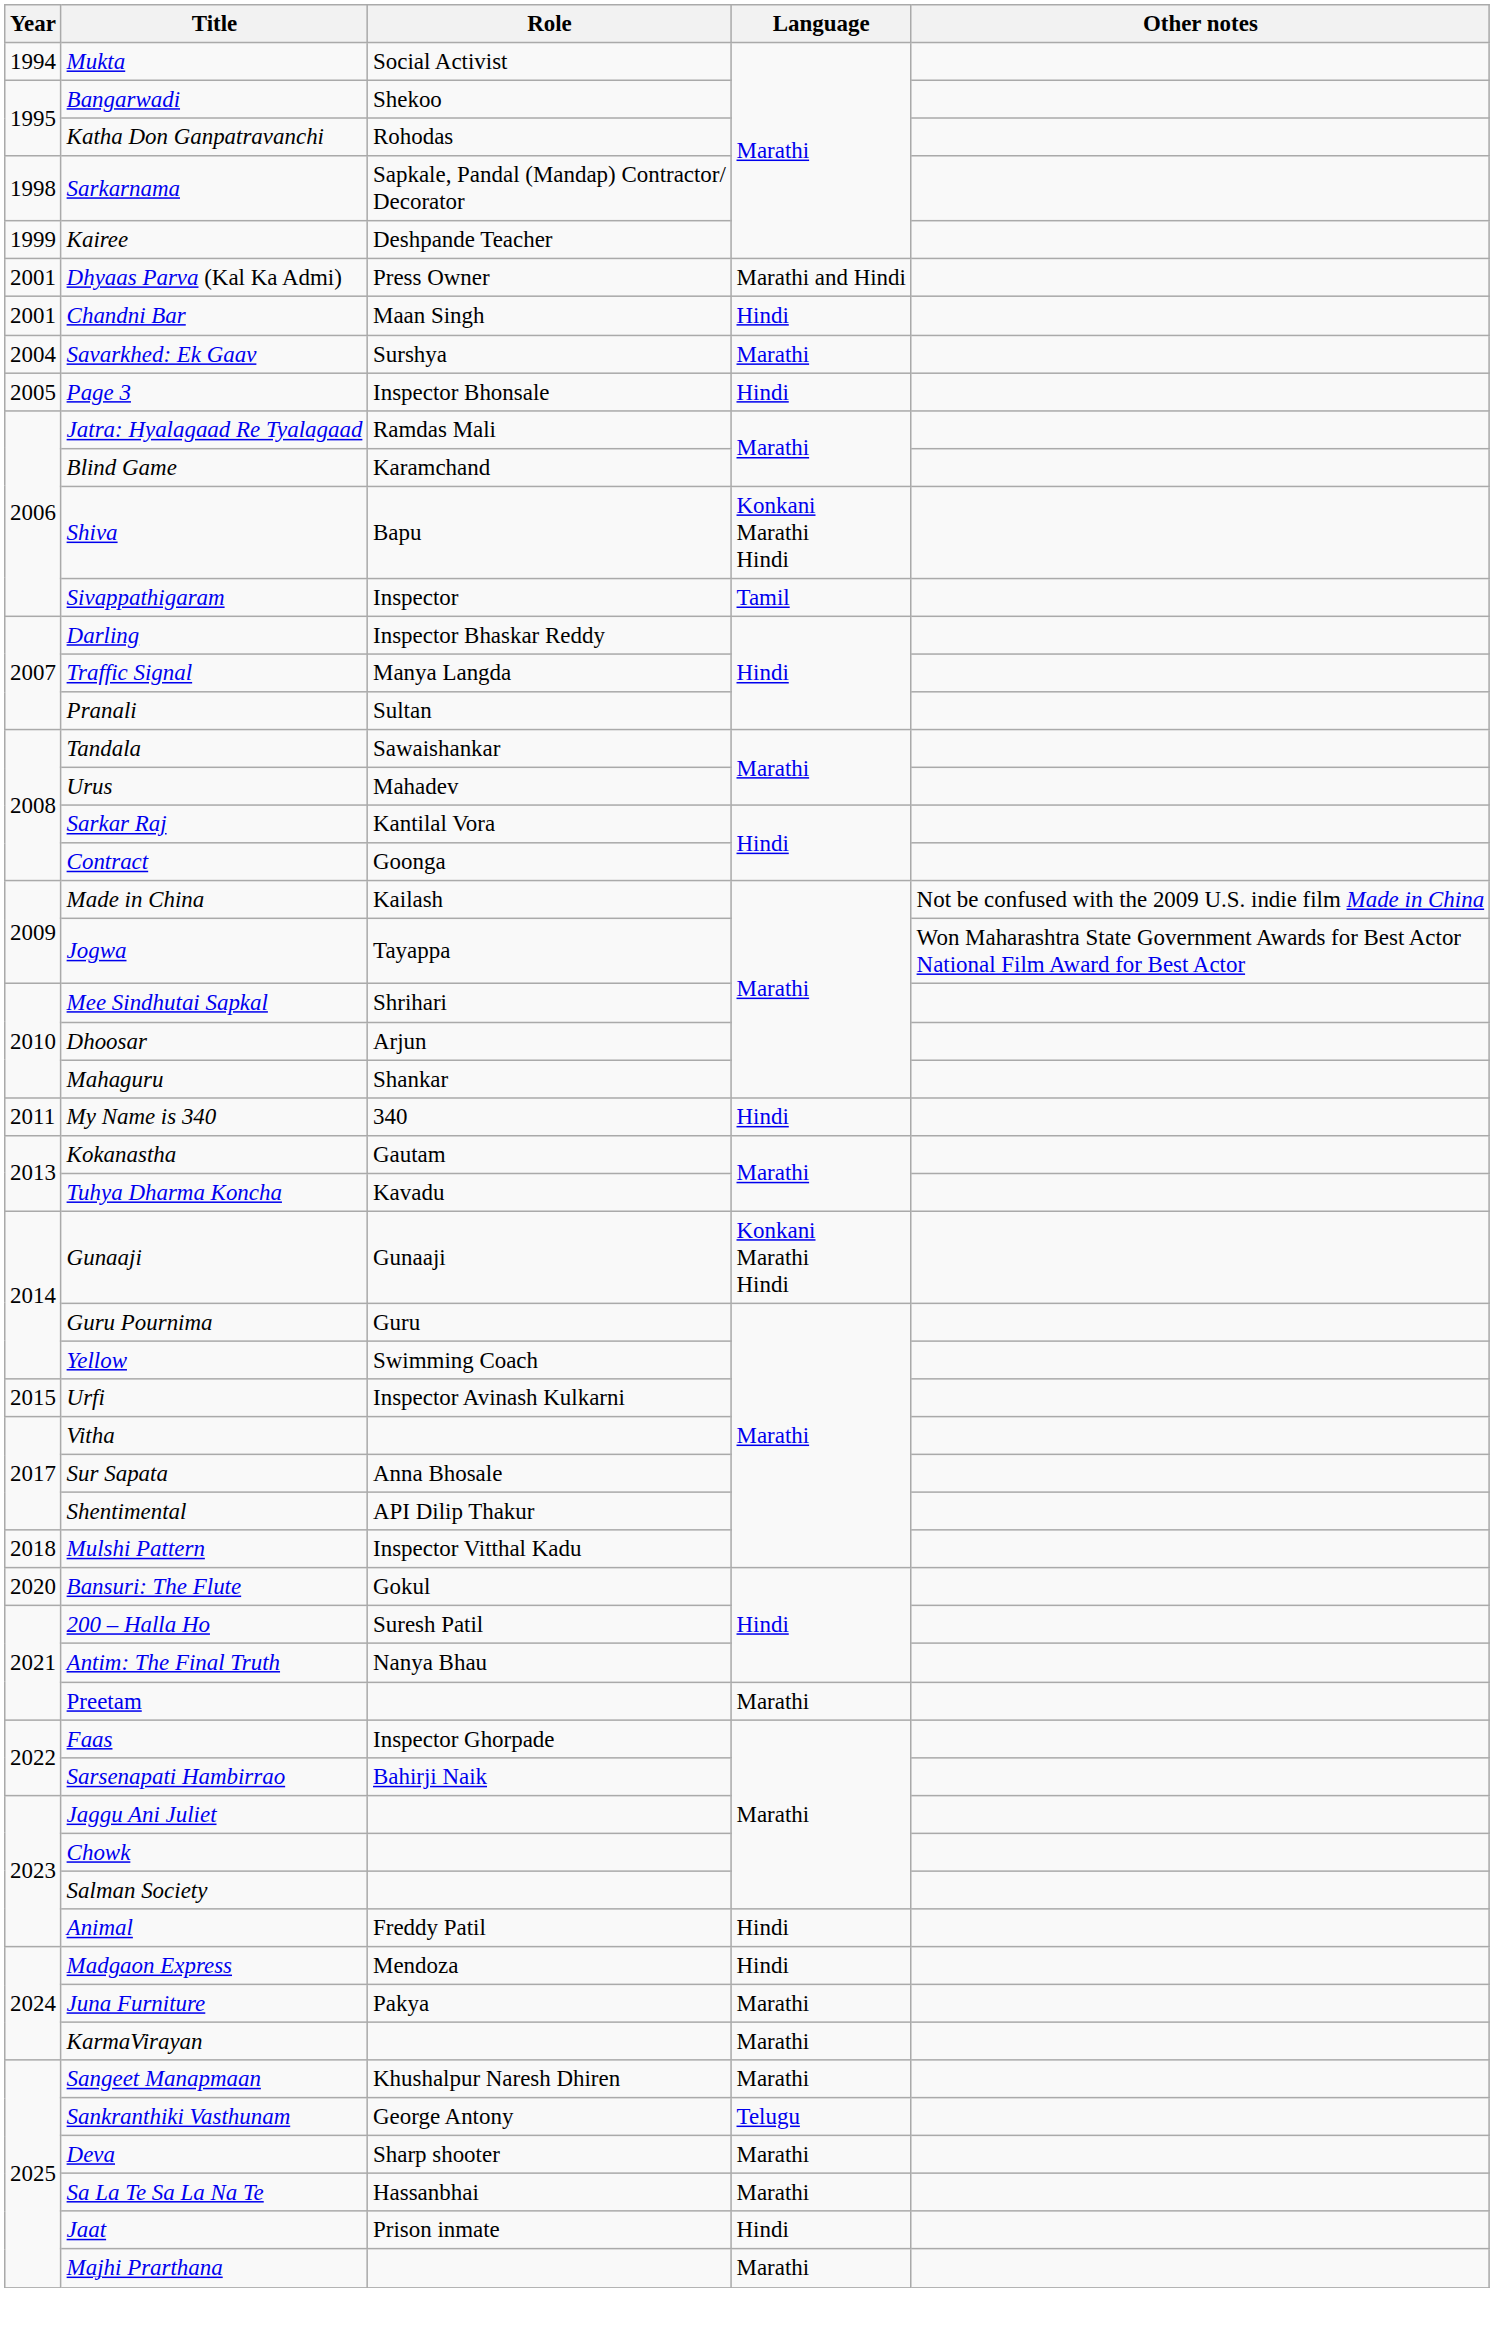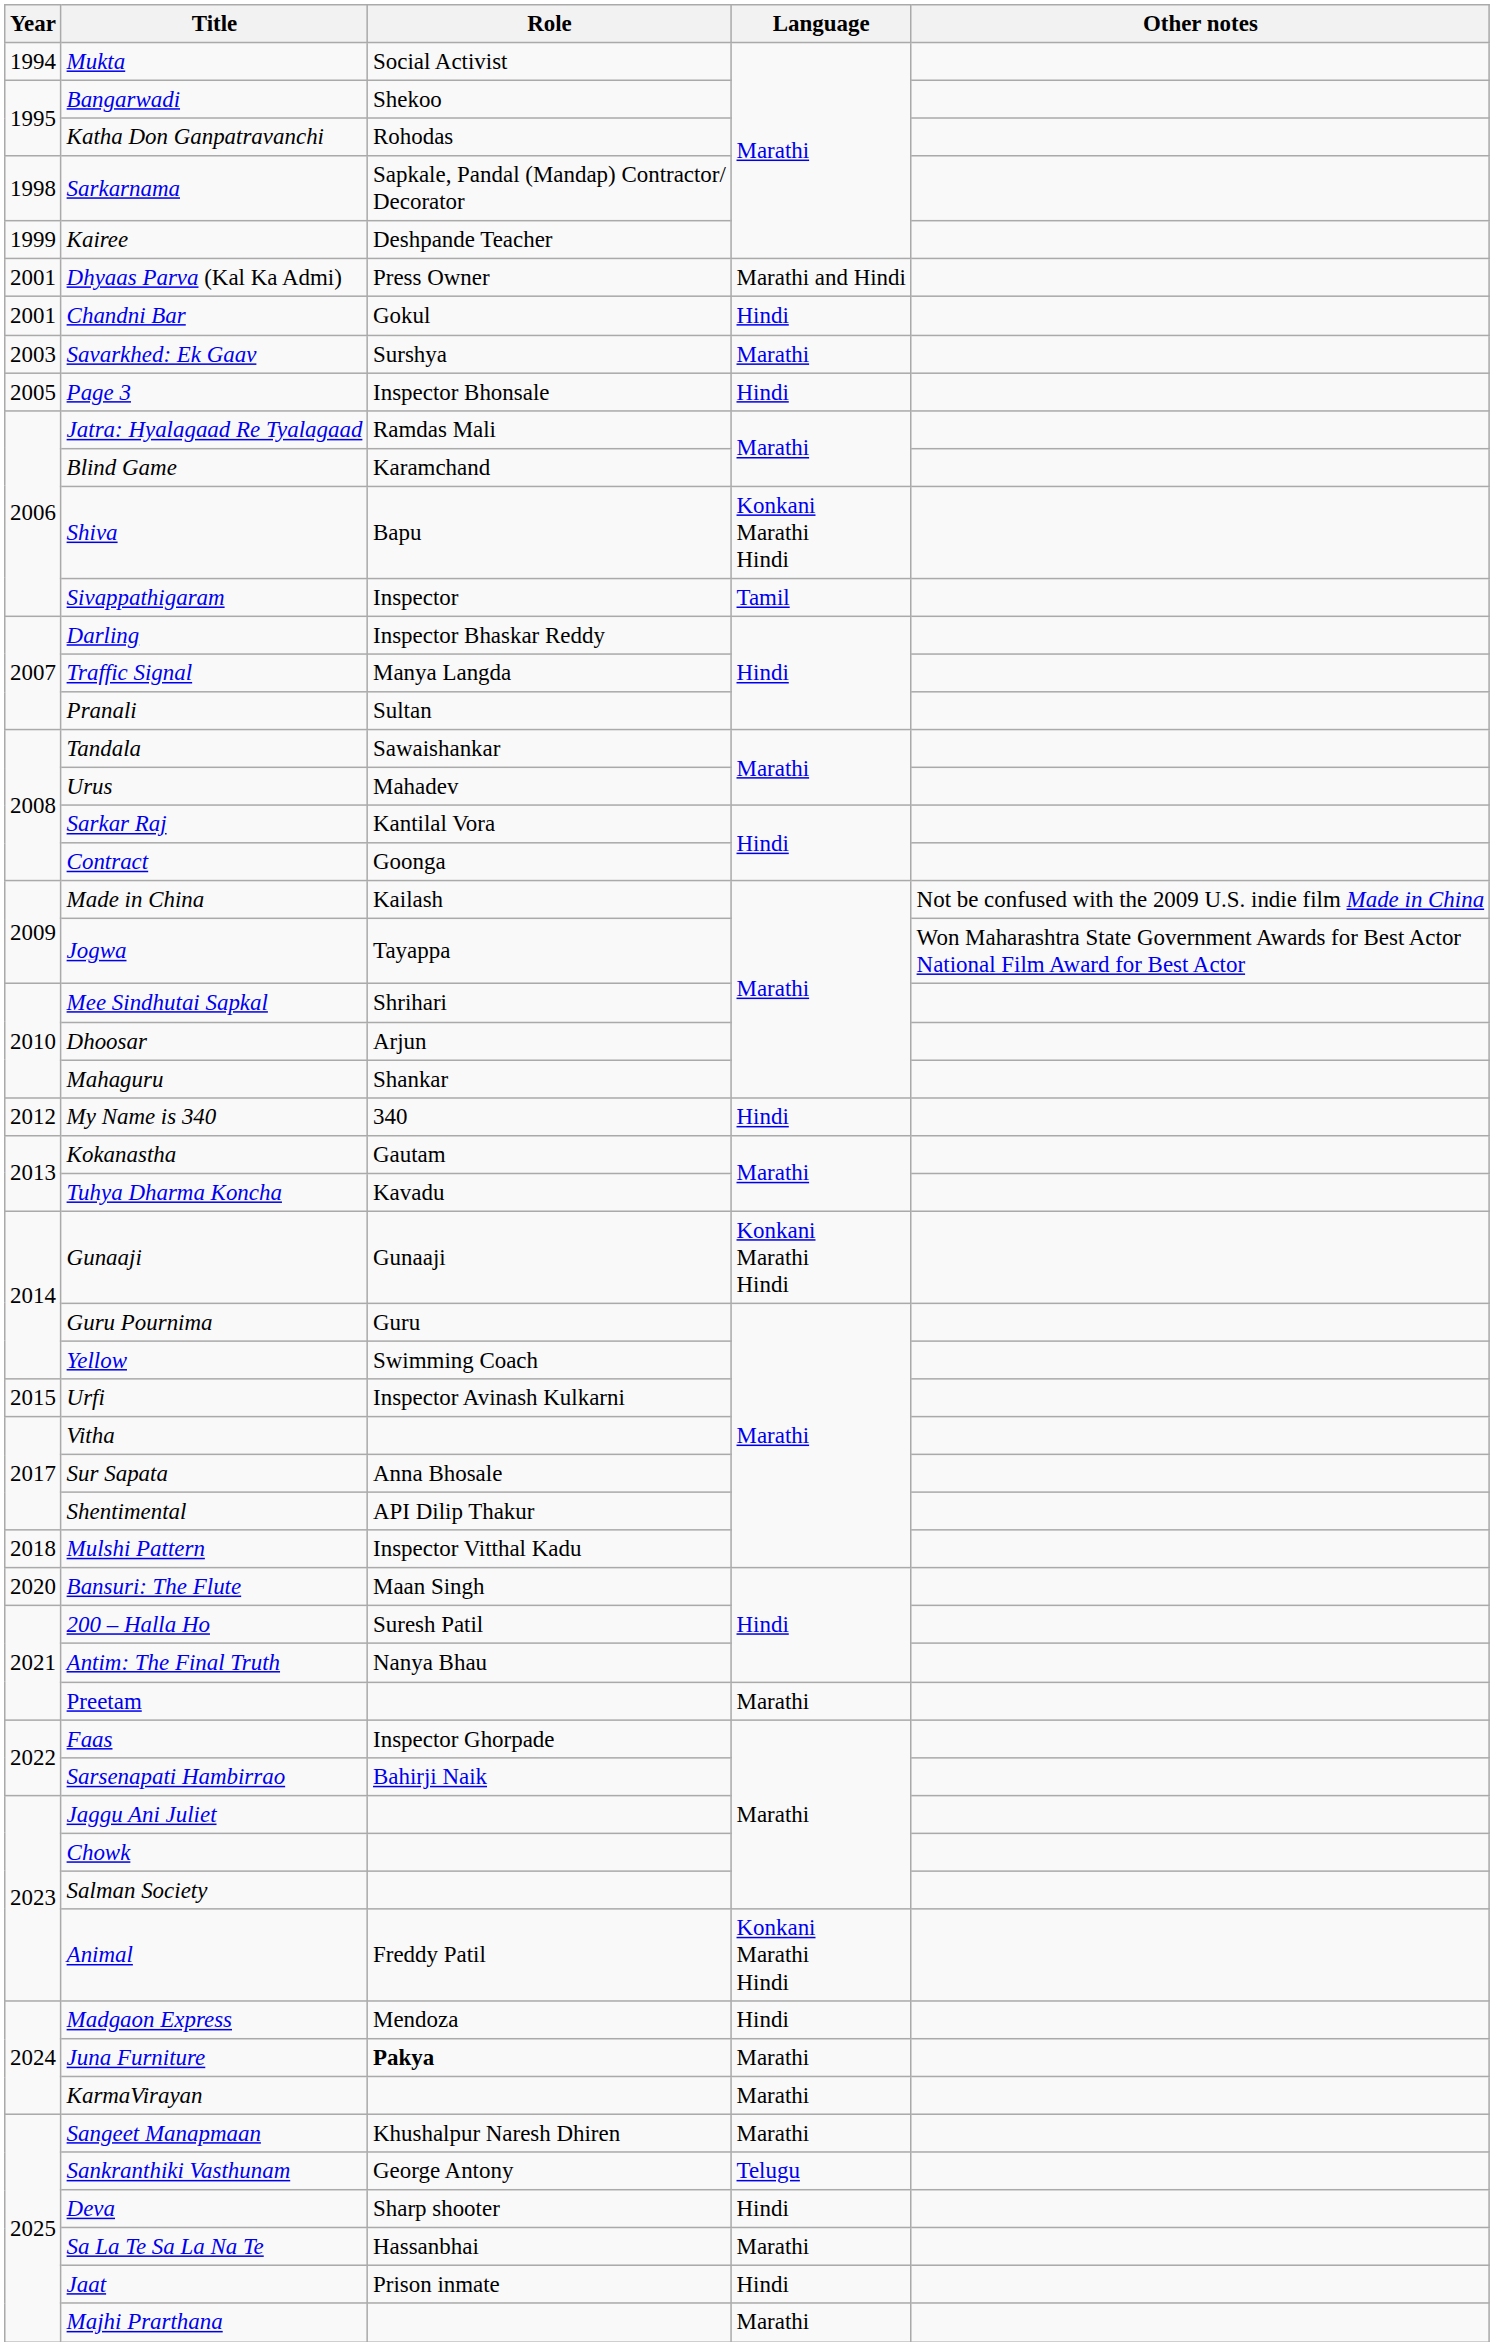Chandni Bar | Role: Maan Singh -> Gokul
Savarkhed: Ek Gaav | Year: 2004 -> 2003
My Name is 340 | Year: 2011 -> 2012
Bansuri: The Flute | Role: Gokul -> Maan Singh
Animal | Language: Hindi -> Konkani Marathi Hindi
Juna Furniture | Role: normal -> bold
Deva | Language: Marathi -> Hindi
